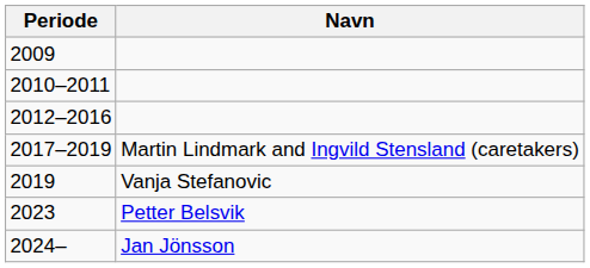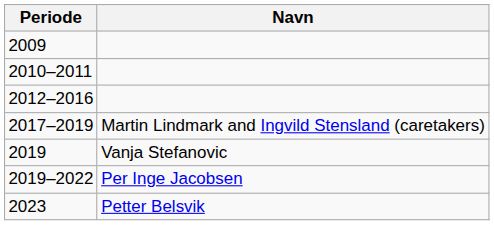+ row: 2019–2022 | Per Inge Jacobsen
- row: 2024– | Jan Jönsson
